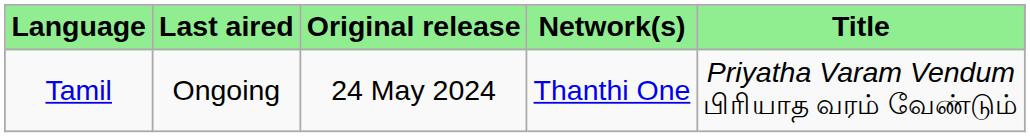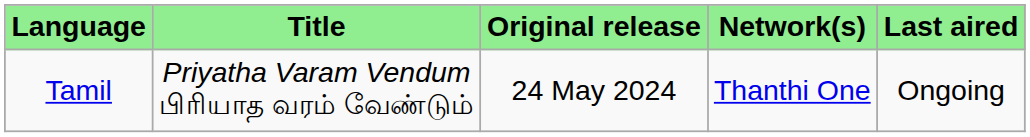columns swapped: Title <-> Last aired
